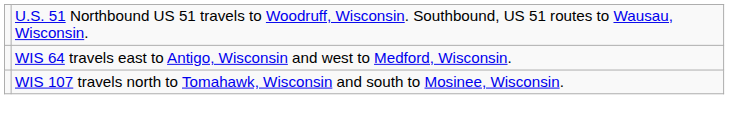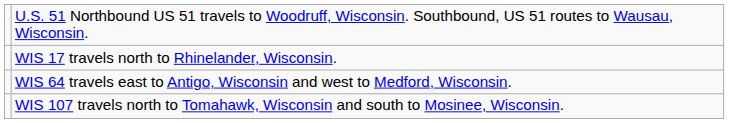+ row: WIS 17 travels north to Rhinelander, Wisconsin.
